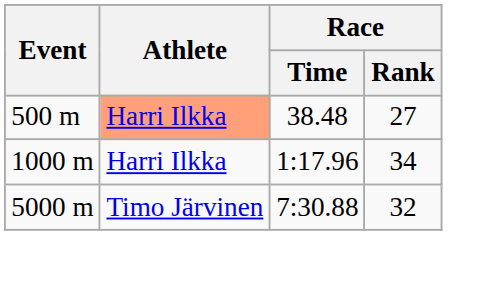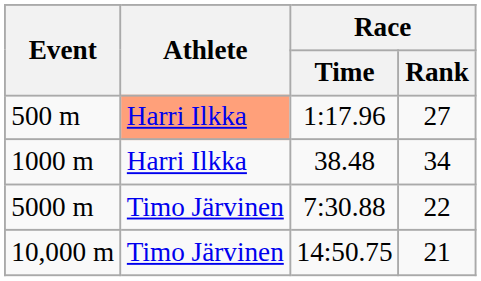500 m | Race / Time: 38.48 -> 1:17.96
1000 m | Race / Time: 1:17.96 -> 38.48
5000 m | Race / Rank: 32 -> 22
+ row: 10,000 m | Timo Järvinen | 14:50.75 | 21
